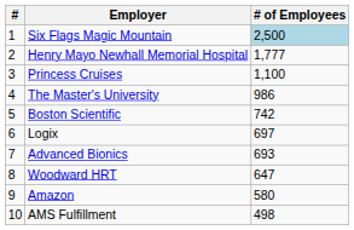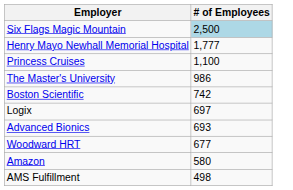- column: # | 1 | 2 | 3 | 4 | 5 | 6 | 7 | 8 | 9 | 10
Woodward HRT | # of Employees: 647 -> 677
